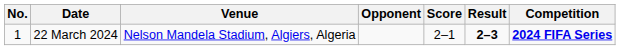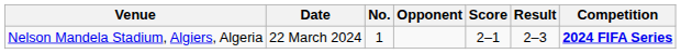columns swapped: No. <-> Venue
22 March 2024 | Result: bold -> normal
